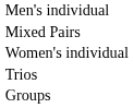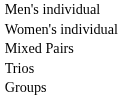rows swapped: Women's individual <-> Mixed Pairs
